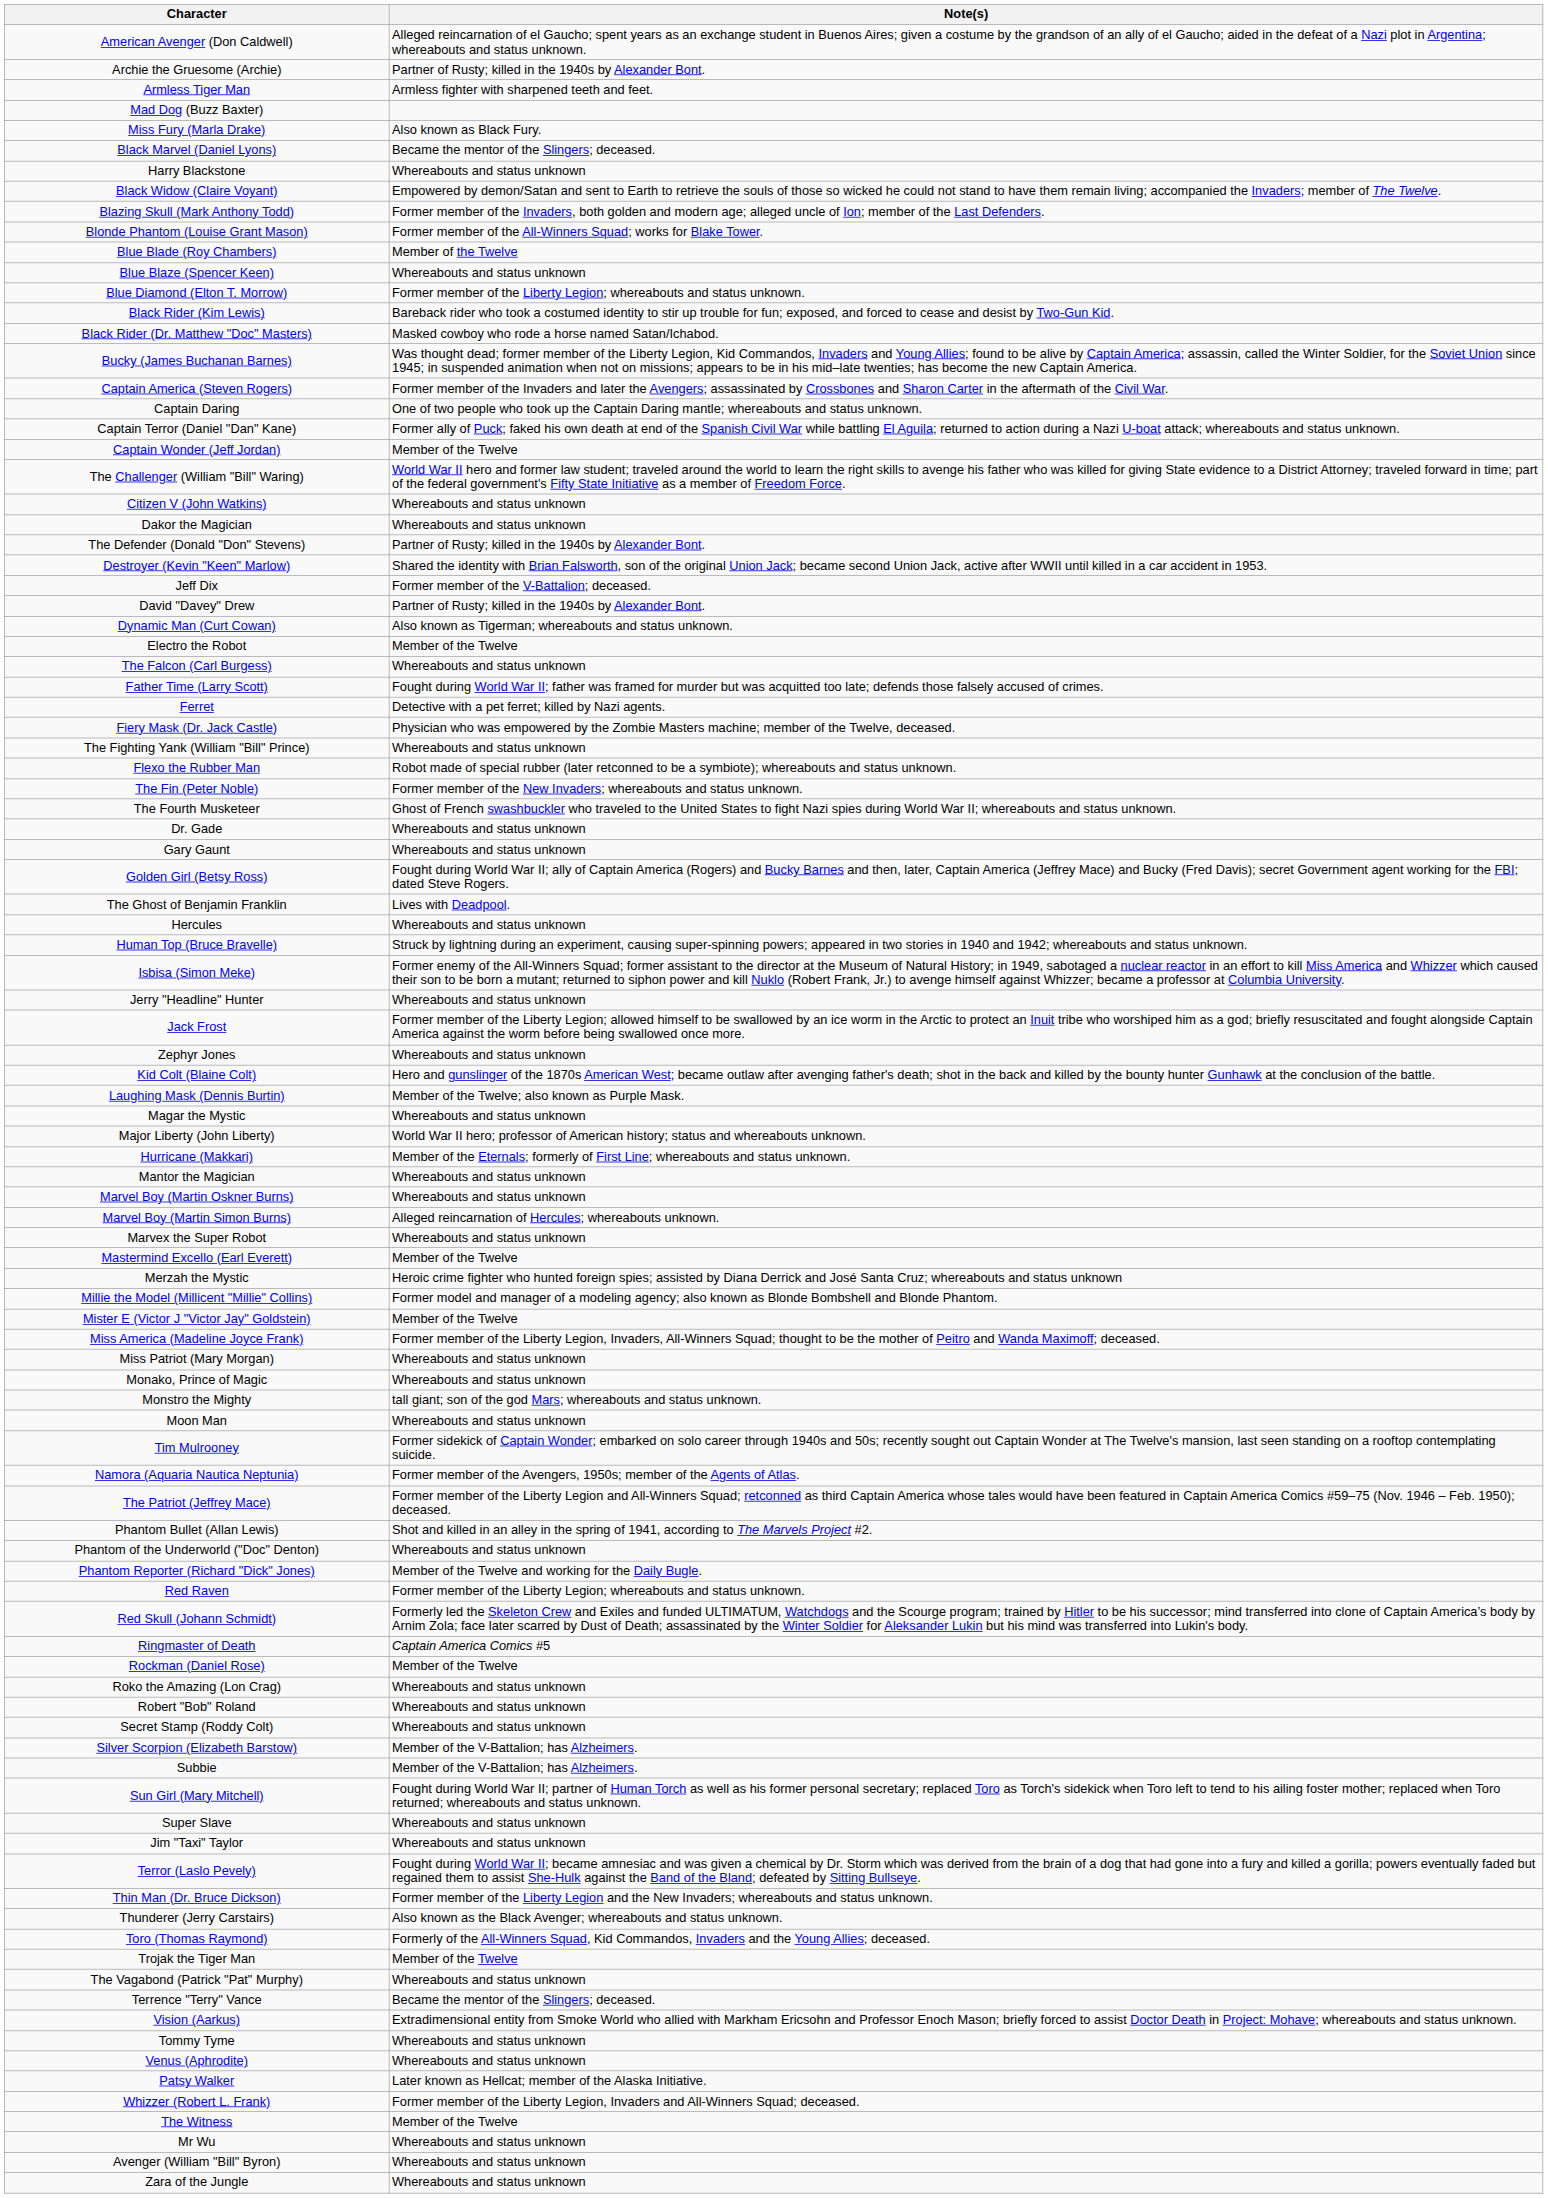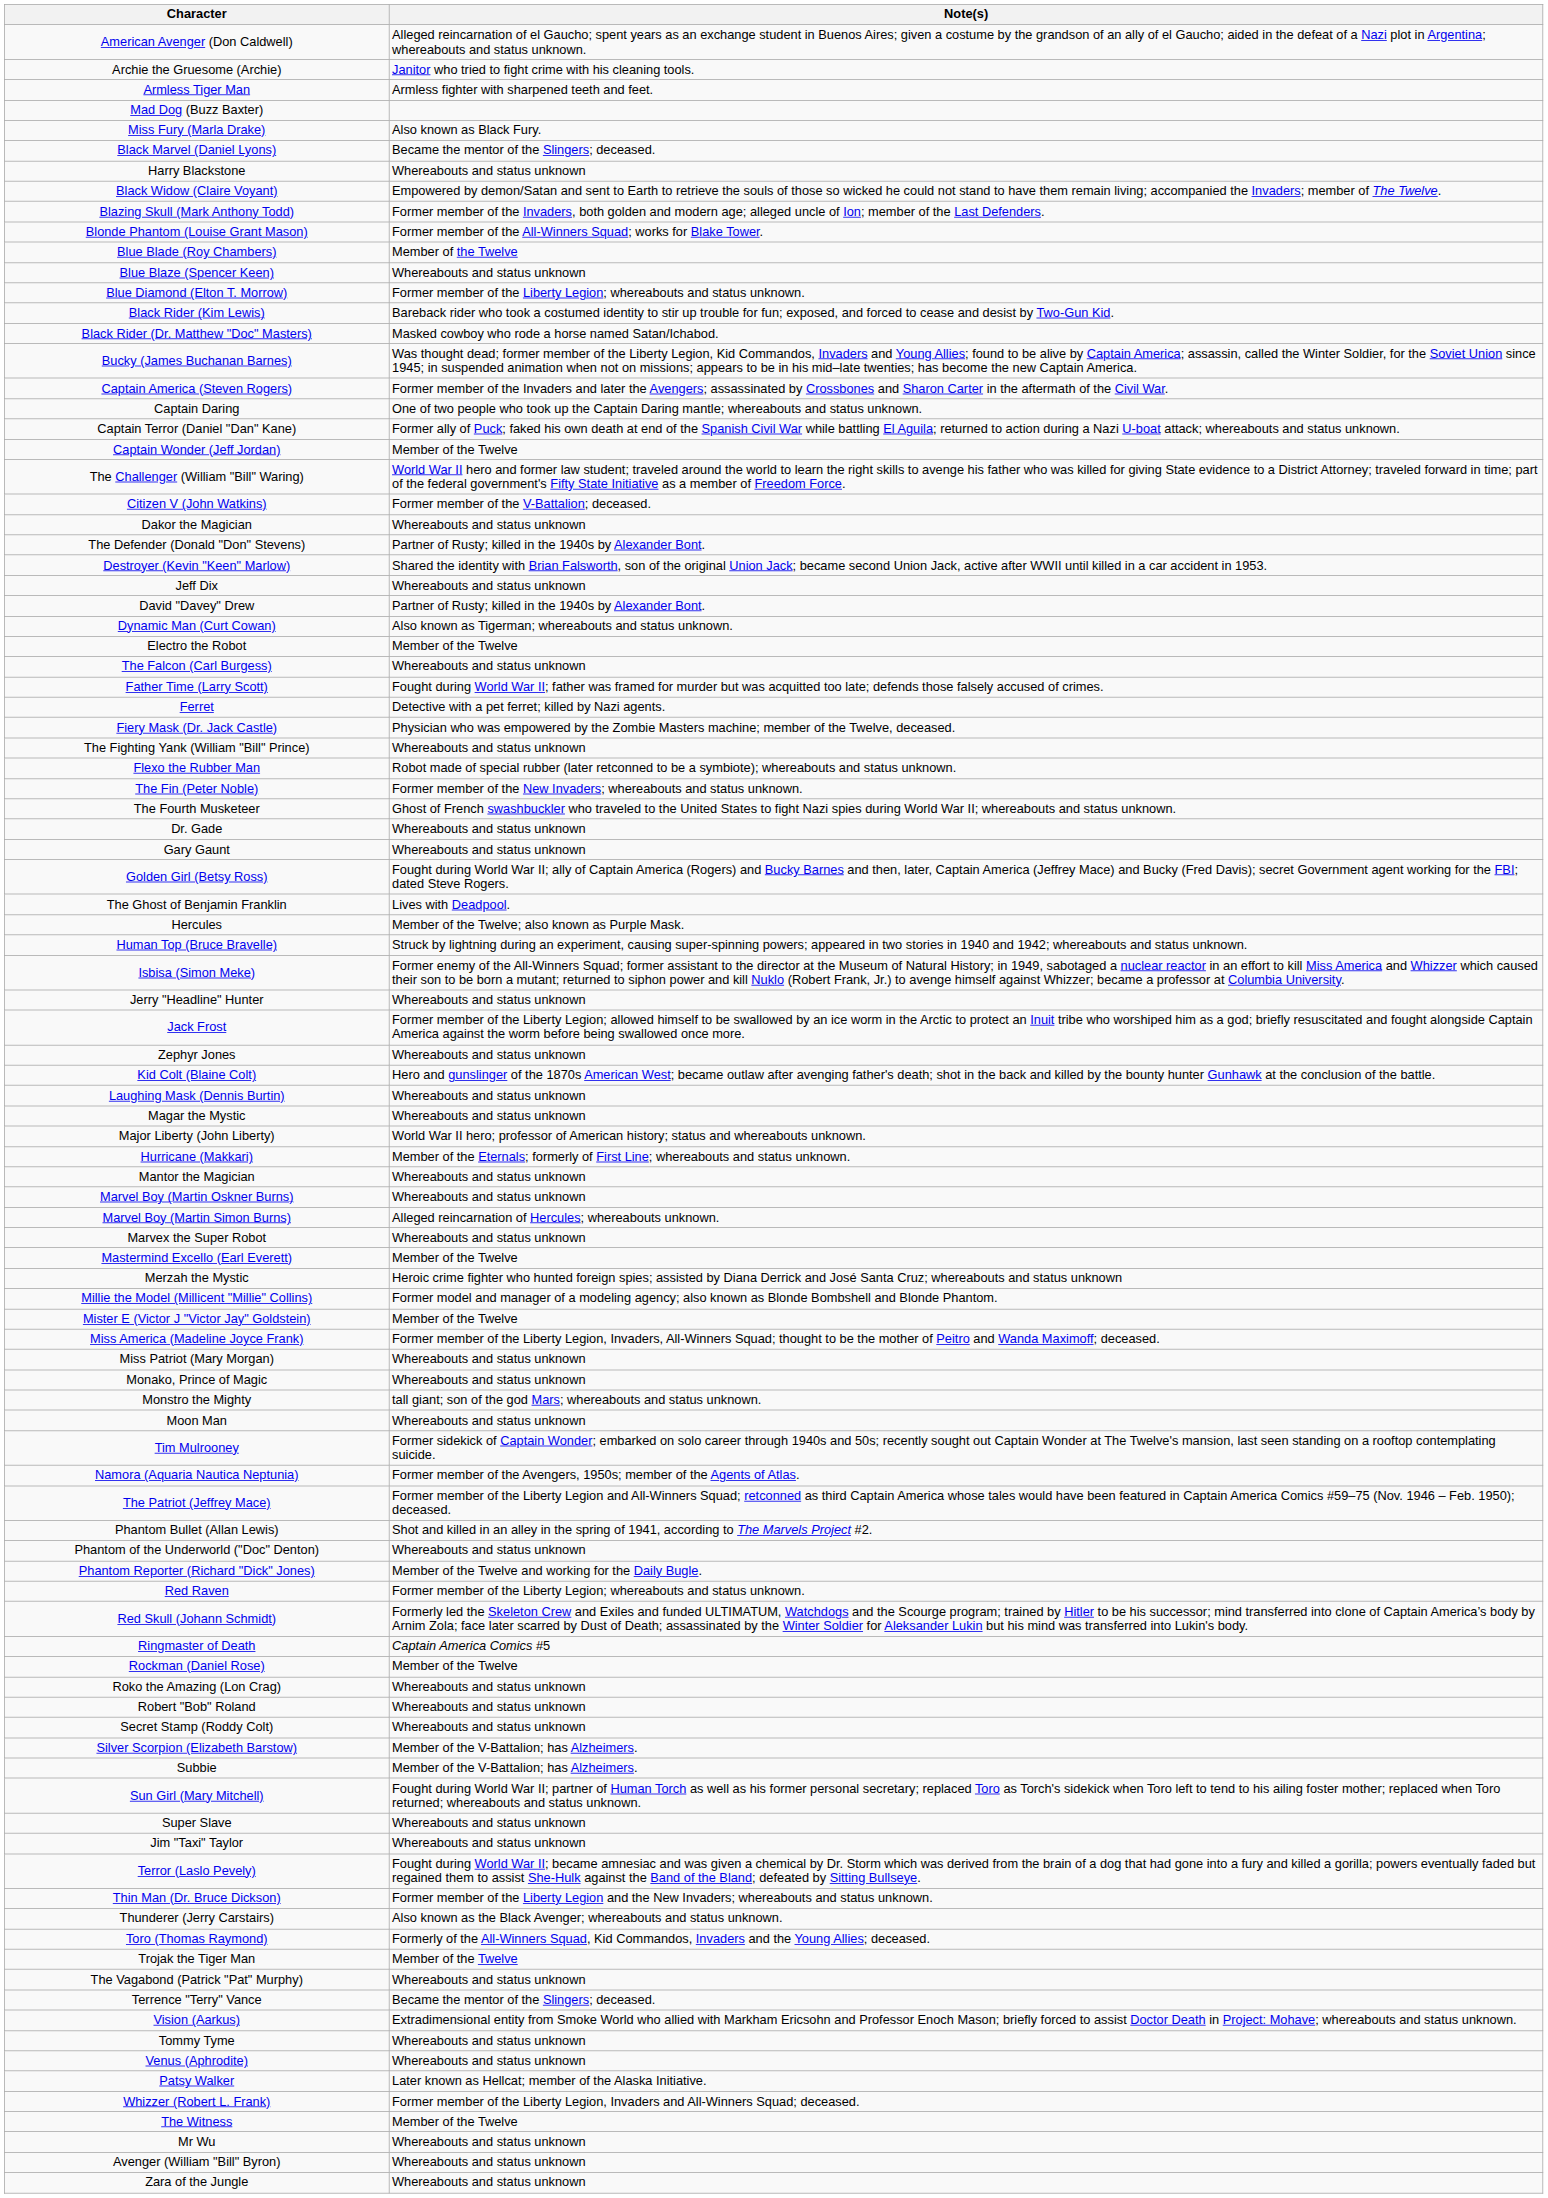Archie the Gruesome (Archie) | Note(s): Partner of Rusty; killed in the 1940s by Alexander Bont. -> Janitor who tried to fight crime with his cleaning tools.
Citizen V (John Watkins) | Note(s): Whereabouts and status unknown -> Former member of the V-Battalion; deceased.
Jeff Dix | Note(s): Former member of the V-Battalion; deceased. -> Whereabouts and status unknown
Hercules | Note(s): Whereabouts and status unknown -> Member of the Twelve; also known as Purple Mask.
Laughing Mask (Dennis Burtin) | Note(s): Member of the Twelve; also known as Purple Mask. -> Whereabouts and status unknown
